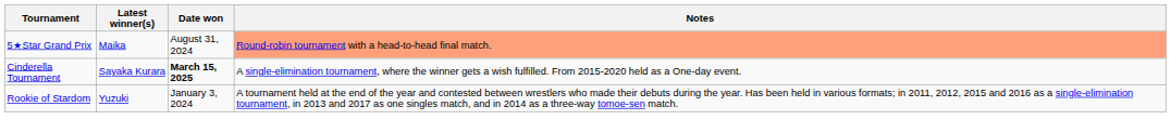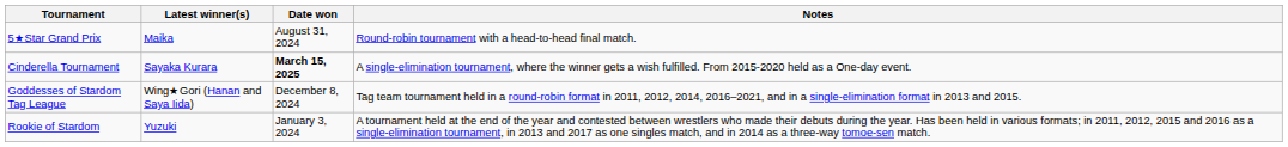5★Star Grand Prix | Notes: lightsalmon background -> no background
+ row: Goddesses of Stardom Tag League | Wing★Gori (Hanan and Saya Iida) | December 8, 2024 | Tag team tournament held in a round-robin format in 2011, 2012, 2014, 2016–2021, and in a single-elimination format in 2013 and 2015.
